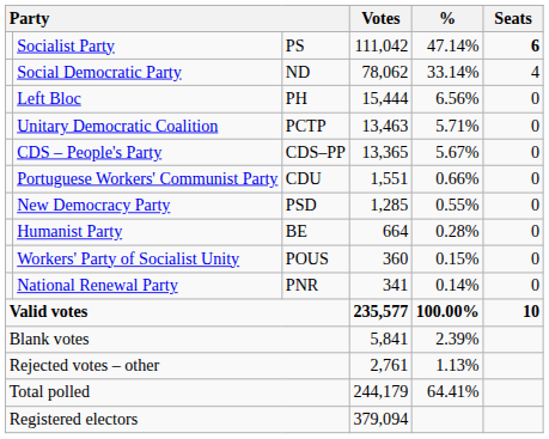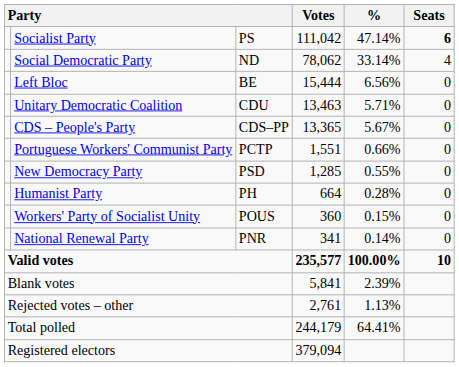Left Bloc | column 3: PH -> BE
Unitary Democratic Coalition | column 3: PCTP -> CDU
Portuguese Workers' Communist Party | column 3: CDU -> PCTP
Humanist Party | column 3: BE -> PH
